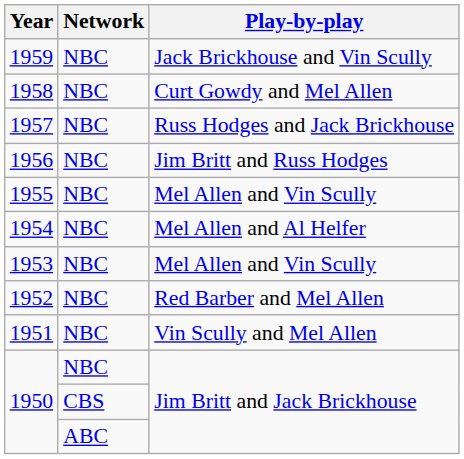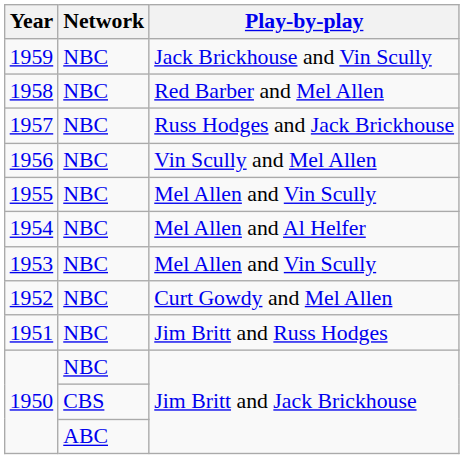1958 | Play-by-play: Curt Gowdy and Mel Allen -> Red Barber and Mel Allen
1956 | Play-by-play: Jim Britt and Russ Hodges -> Vin Scully and Mel Allen
1952 | Play-by-play: Red Barber and Mel Allen -> Curt Gowdy and Mel Allen
1951 | Play-by-play: Vin Scully and Mel Allen -> Jim Britt and Russ Hodges
